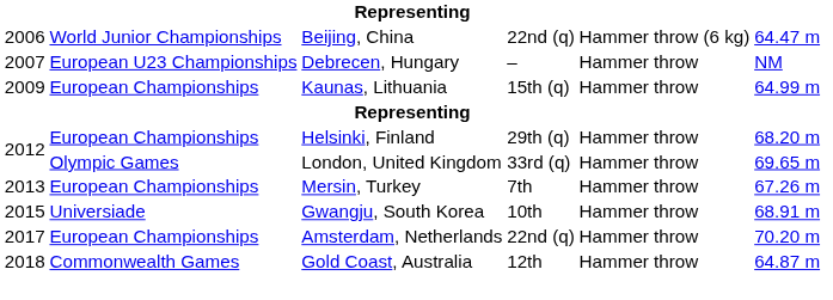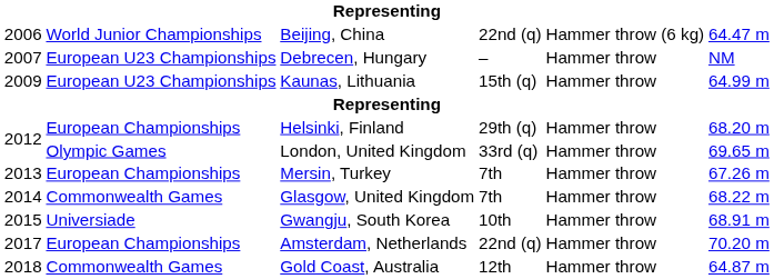Kaunas, Lithuania | column 2: European Championships -> European U23 Championships
+ row: 2014 | Commonwealth Games | Glasgow, United Kingdom | 7th | Hammer throw | 68.22 m
